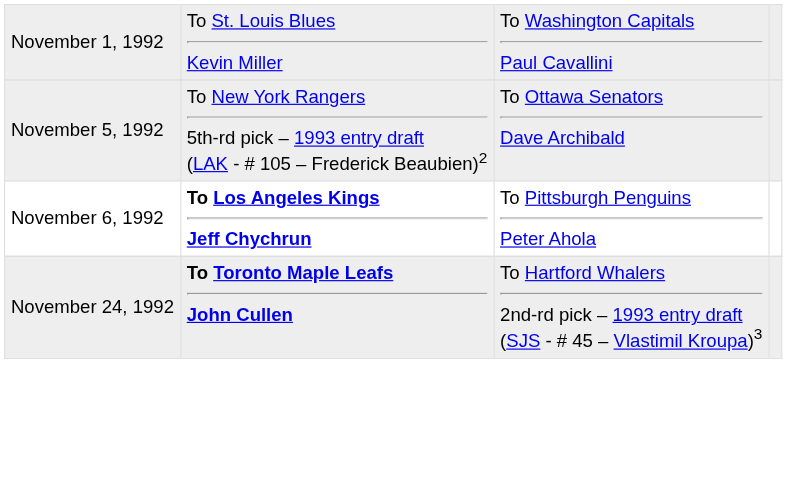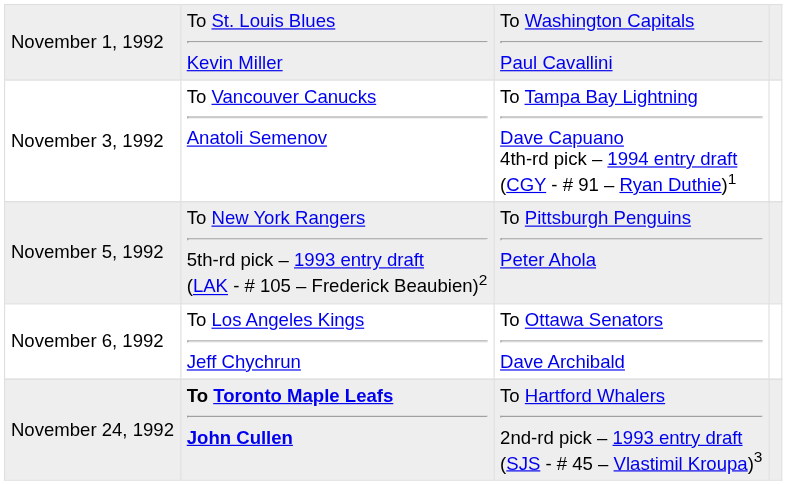+ row: November 3, 1992 | To Vancouver Canucks Anatoli Semenov | To Tampa Bay Lightning Dave Capuano 4th-rd pick – 1994 entry draft (CGY - # 91 – Ryan Duthie)1
November 5, 1992 | column 3: To Ottawa Senators Dave Archibald -> To Pittsburgh Penguins Peter Ahola
November 6, 1992 | column 2: bold -> normal
November 6, 1992 | column 3: To Pittsburgh Penguins Peter Ahola -> To Ottawa Senators Dave Archibald
